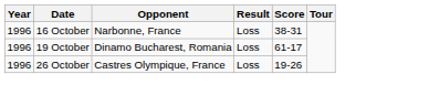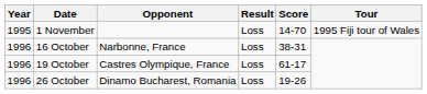+ row: 1995 | 1 November | Loss | 14-70 | 1995 Fiji tour of Wales
19 October | Opponent: Dinamo Bucharest, Romania -> Castres Olympique, France
26 October | Opponent: Castres Olympique, France -> Dinamo Bucharest, Romania
